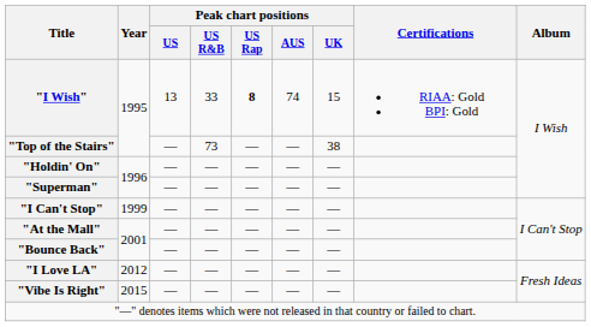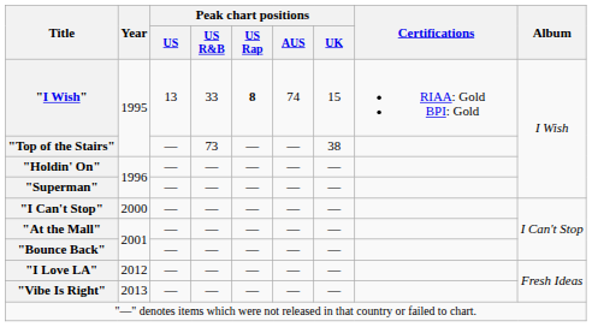"I Can't Stop" | Year: 1999 -> 2000
"Vibe Is Right" | Year: 2015 -> 2013
